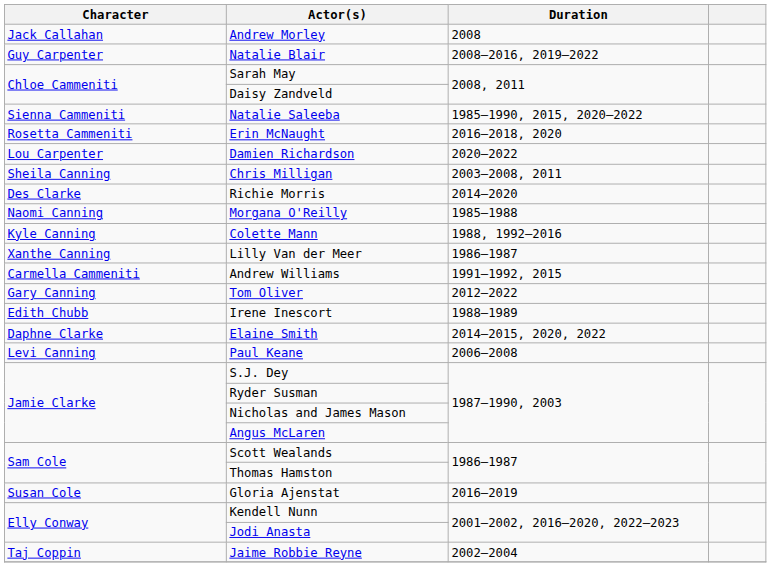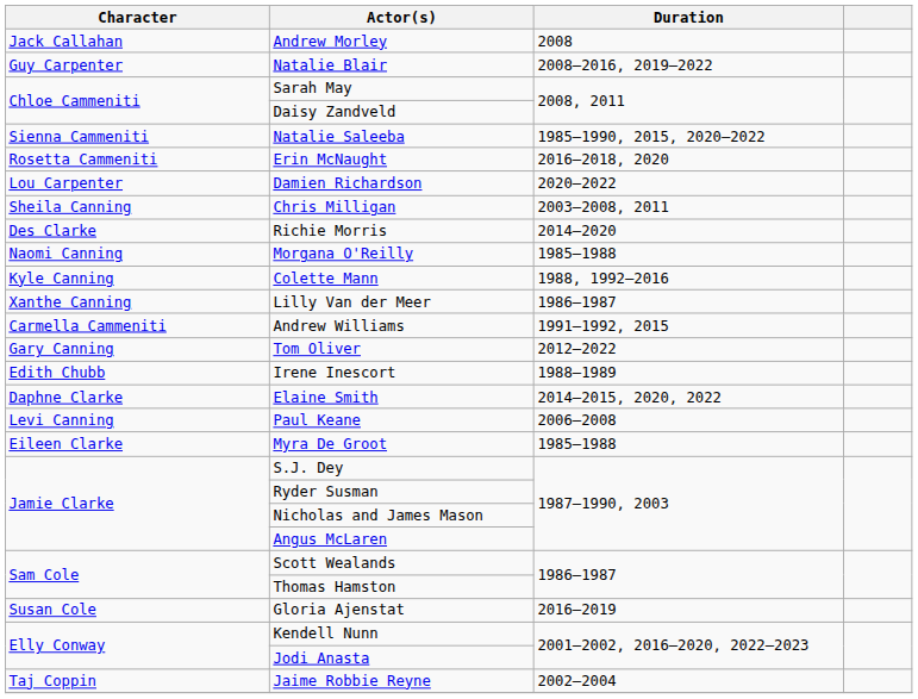+ row: Eileen Clarke | Myra De Groot | 1985–1988
